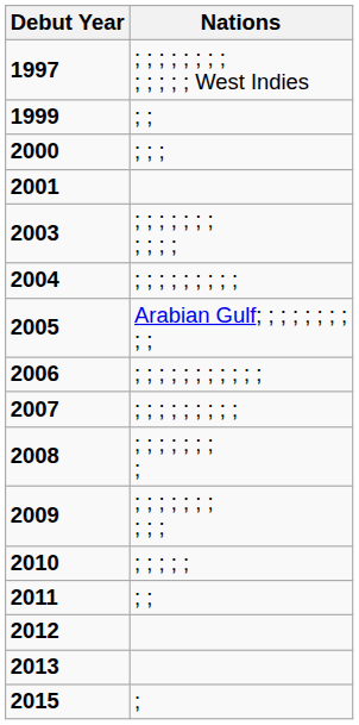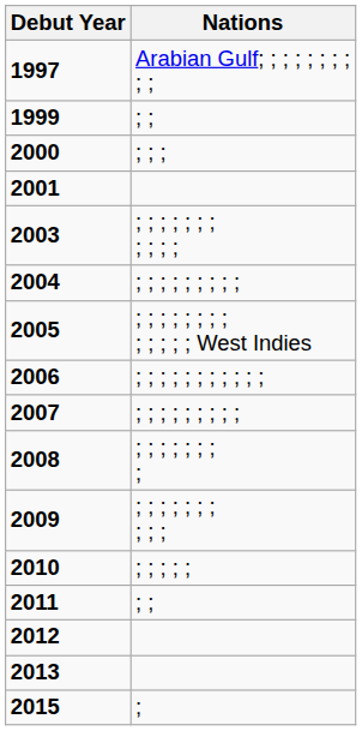1997 | Nations: ; ; ; ; ; ; ; ; ; ; ; ; ; West Indies -> Arabian Gulf; ; ; ; ; ; ; ; ; ;
2005 | Nations: Arabian Gulf; ; ; ; ; ; ; ; ; ; -> ; ; ; ; ; ; ; ; ; ; ; ; ; West Indies
